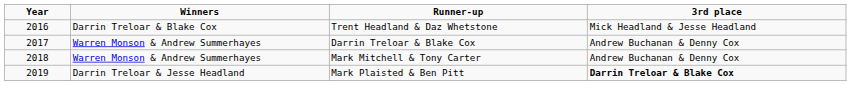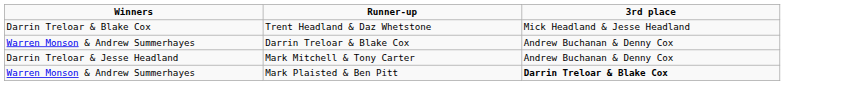- column: Year | 2016 | 2017 | 2018 | 2019
Mark Mitchell & Tony Carter | Winners: Warren Monson & Andrew Summerhayes -> Darrin Treloar & Jesse Headland
Mark Plaisted & Ben Pitt | Winners: Darrin Treloar & Jesse Headland -> Warren Monson & Andrew Summerhayes
